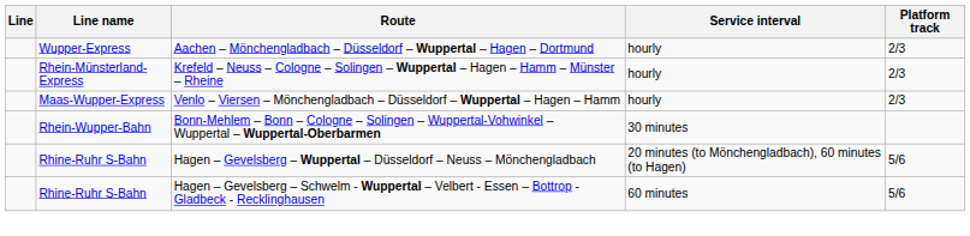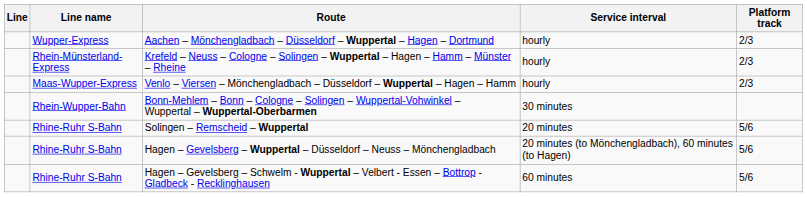+ row: Rhine-Ruhr S-Bahn | Solingen – Remscheid – Wuppertal | 20 minutes | 5/6
